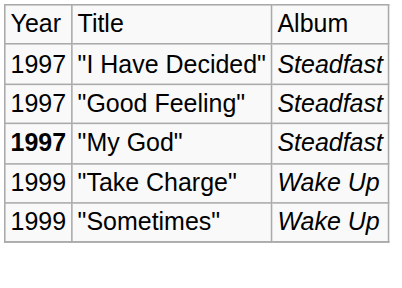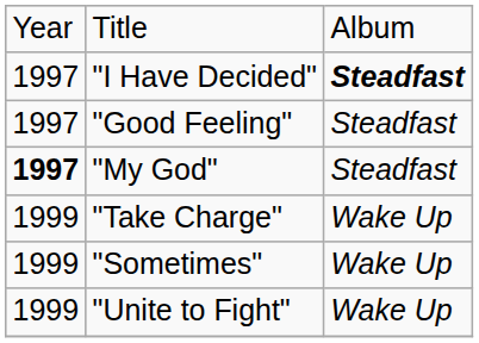"I Have Decided" | column 3: normal -> bold
+ row: 1999 | "Unite to Fight" | Wake Up
